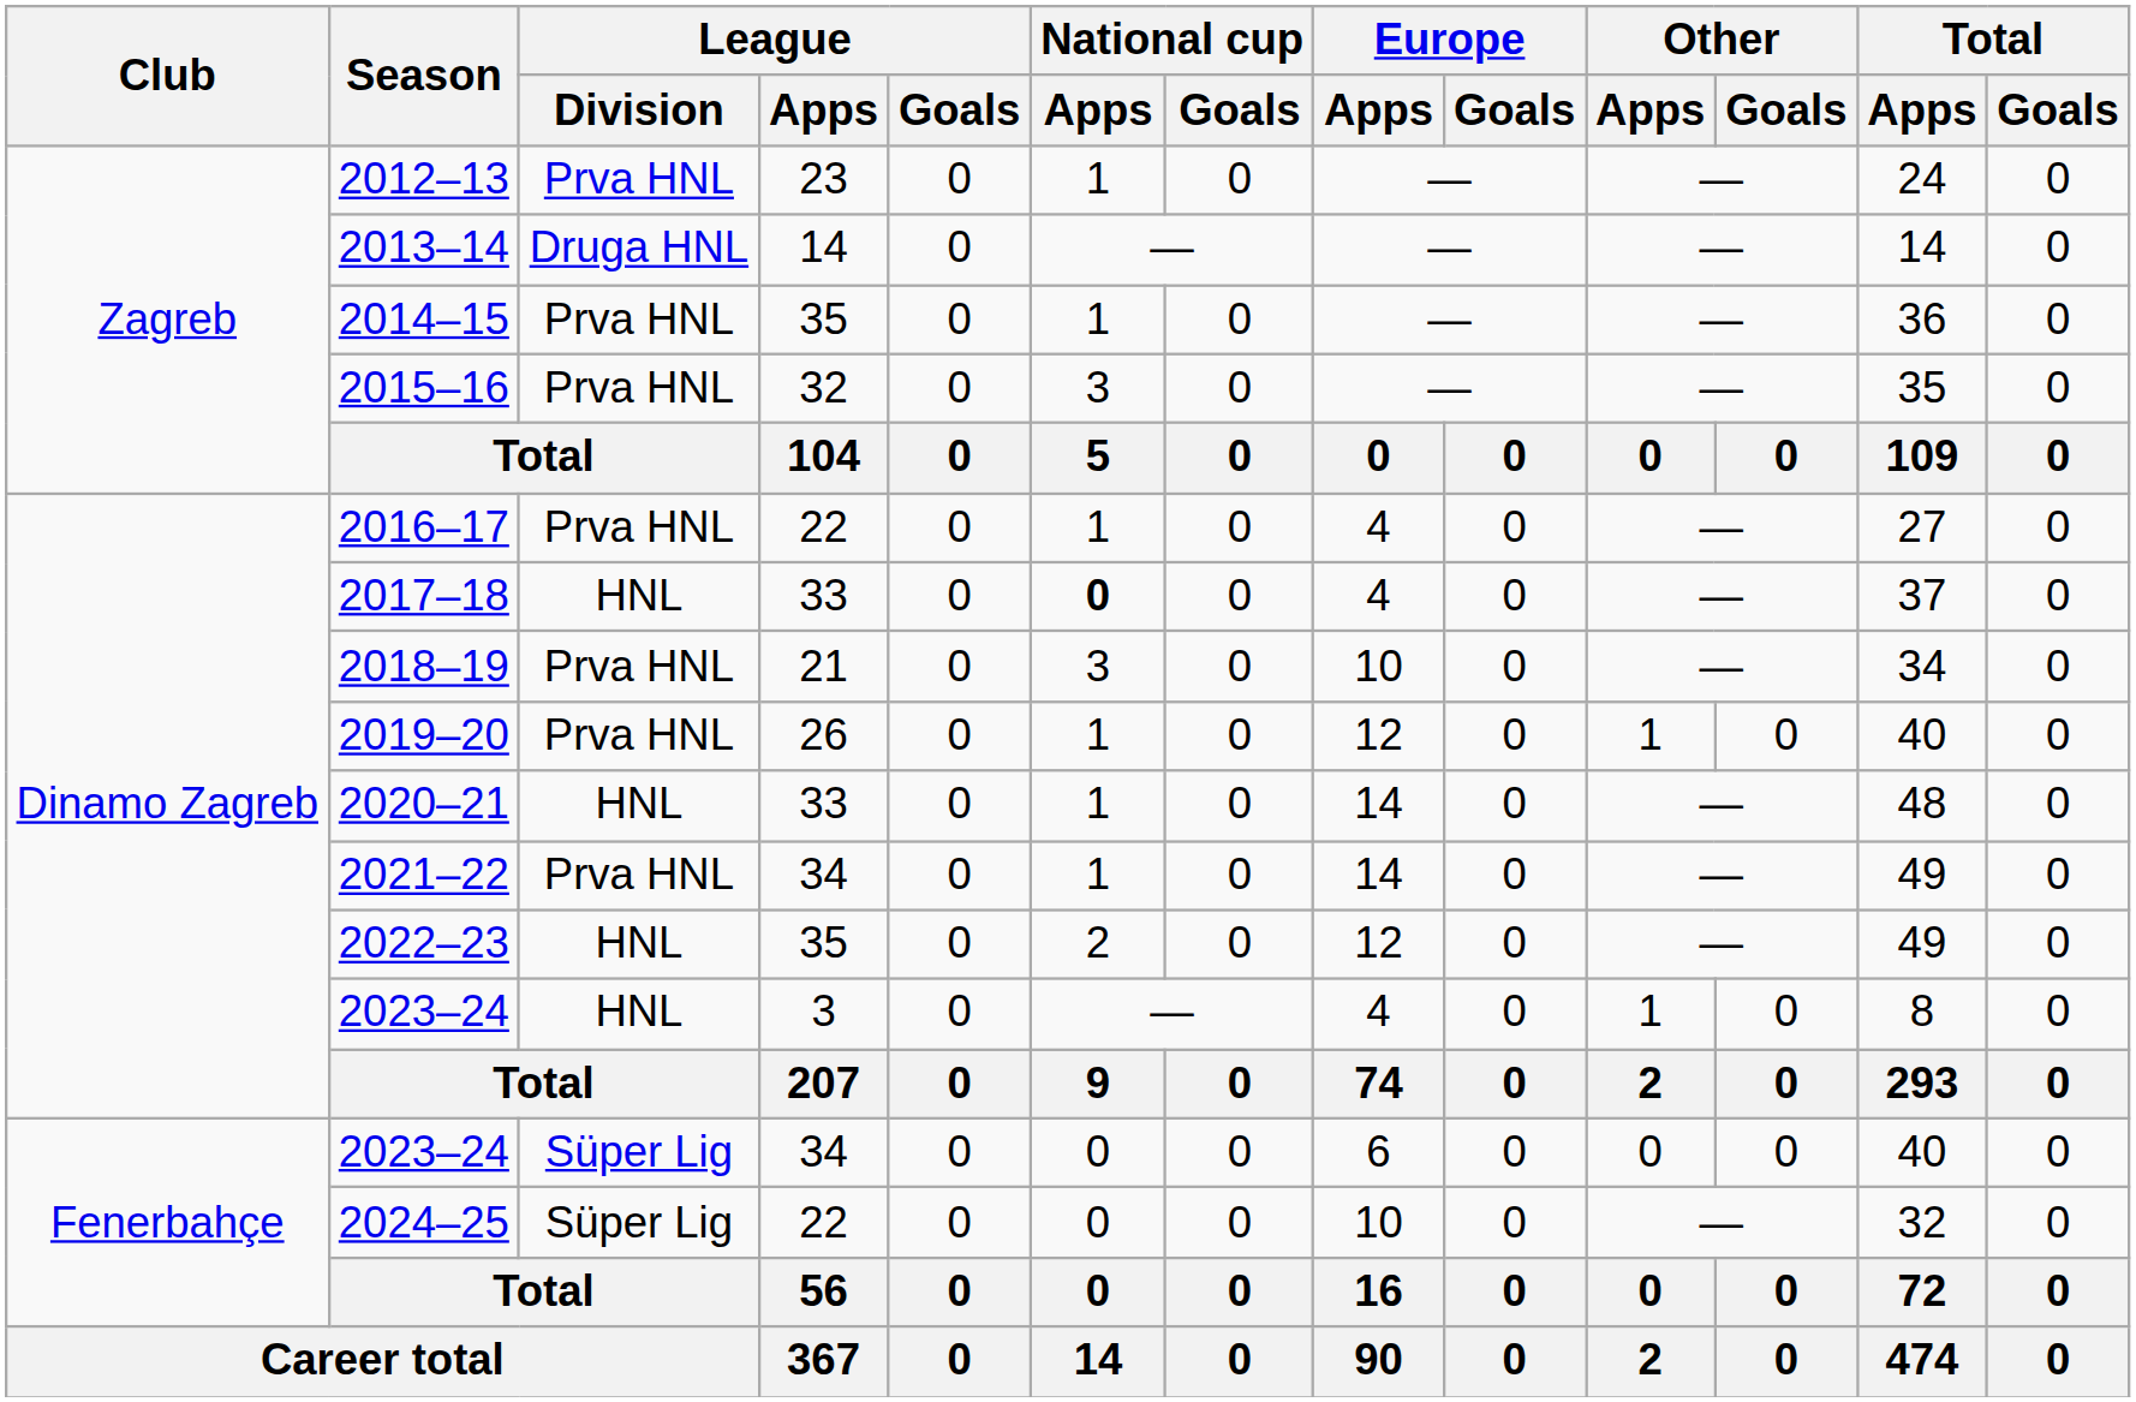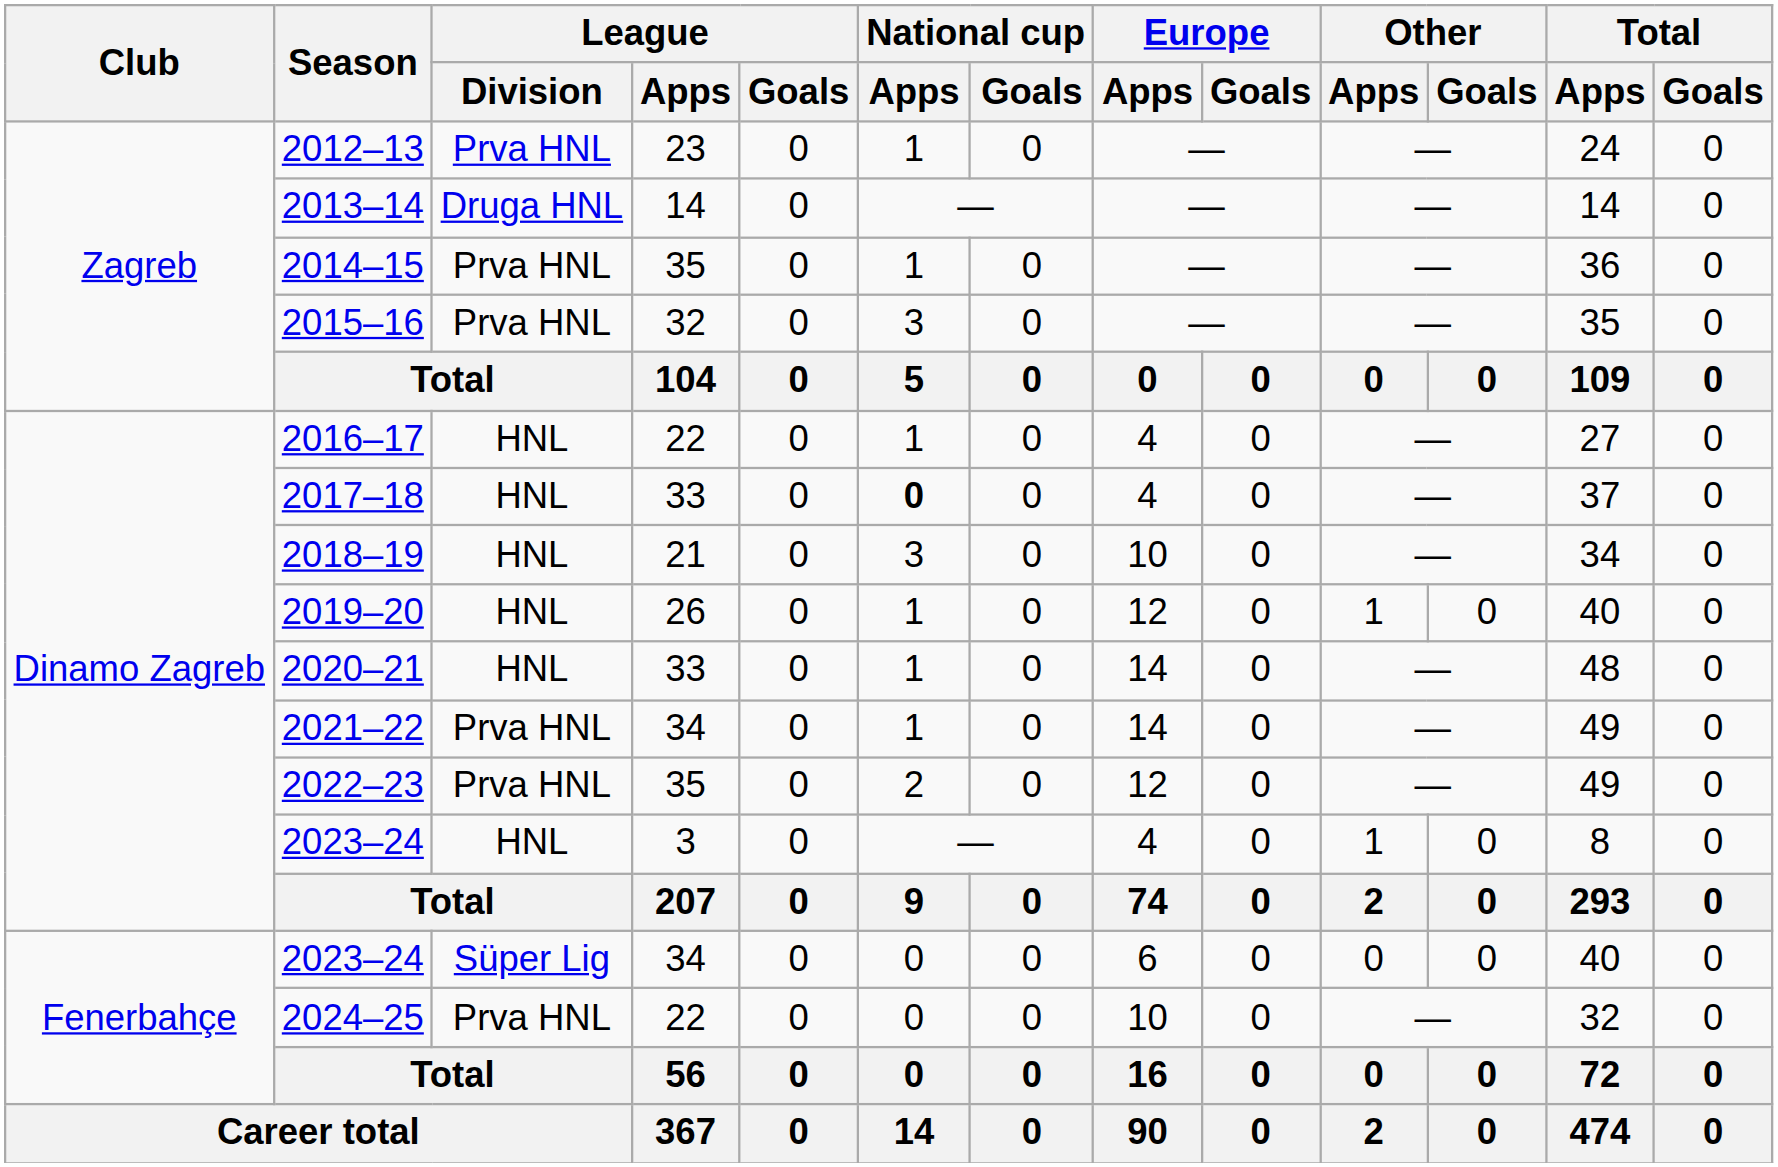2016–17 | League / Division: Prva HNL -> HNL
2018–19 | League / Division: Prva HNL -> HNL
2019–20 | League / Division: Prva HNL -> HNL
2022–23 | League / Division: HNL -> Prva HNL
2024–25 | League / Division: Süper Lig -> Prva HNL
